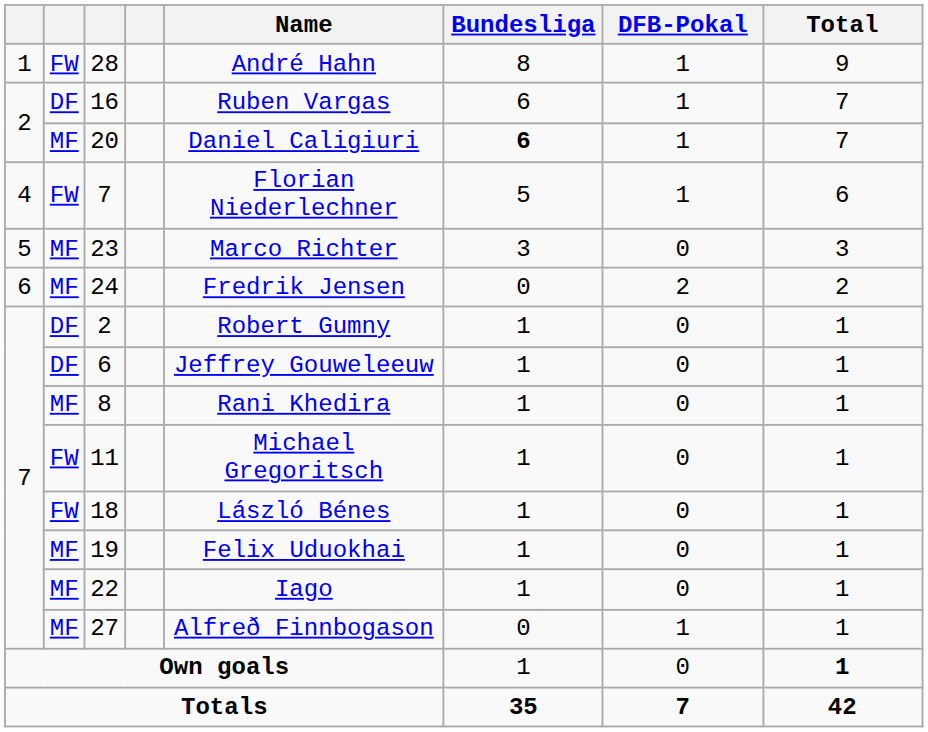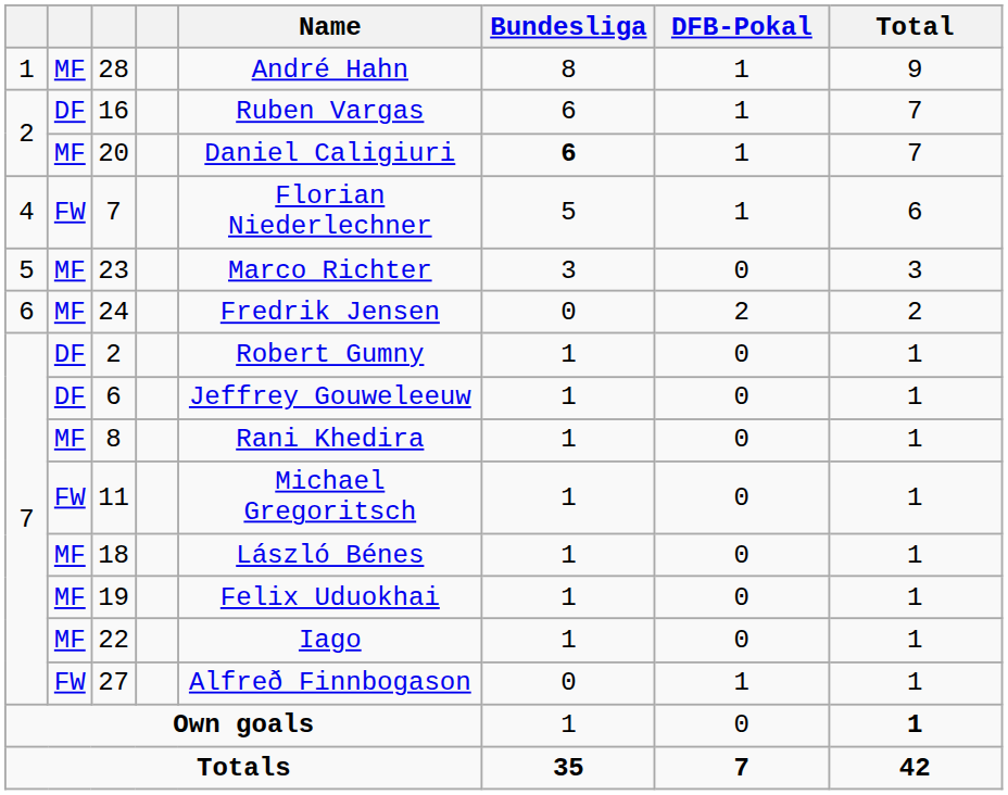28 | column 2: FW -> MF
18 | column 2: FW -> MF
27 | column 2: MF -> FW
